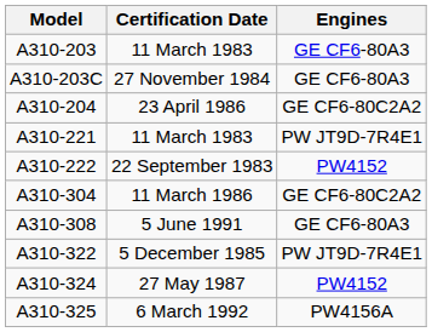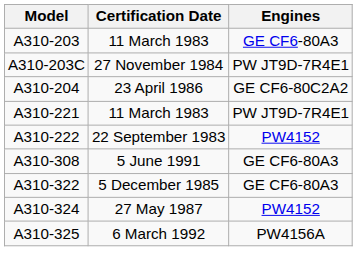27 November 1984 | Engines: GE CF6-80A3 -> PW JT9D-7R4E1
- row: A310-304 | 11 March 1986 | GE CF6-80C2A2
5 December 1985 | Engines: PW JT9D-7R4E1 -> GE CF6-80A3
